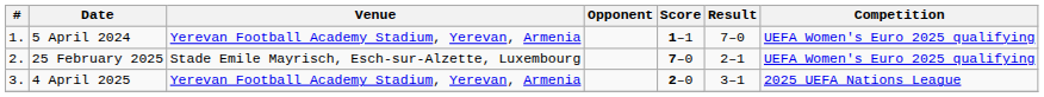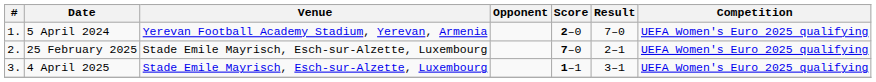5 April 2024 | Score: 1–1 -> 2–0
4 April 2025 | Venue: Yerevan Football Academy Stadium, Yerevan, Armenia -> Stade Emile Mayrisch, Esch-sur-Alzette, Luxembourg
4 April 2025 | Score: 2–0 -> 1–1
4 April 2025 | Competition: 2025 UEFA Nations League -> UEFA Women's Euro 2025 qualifying
